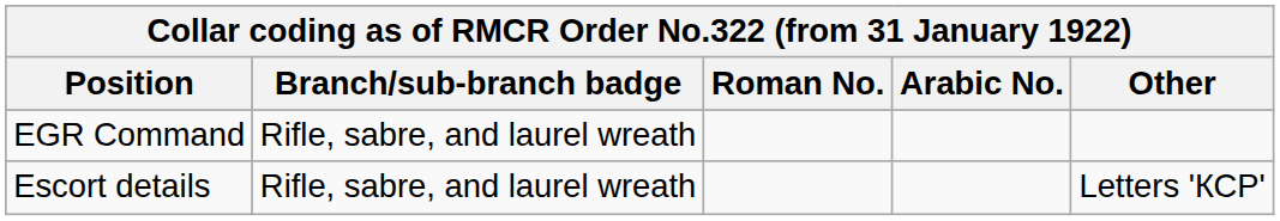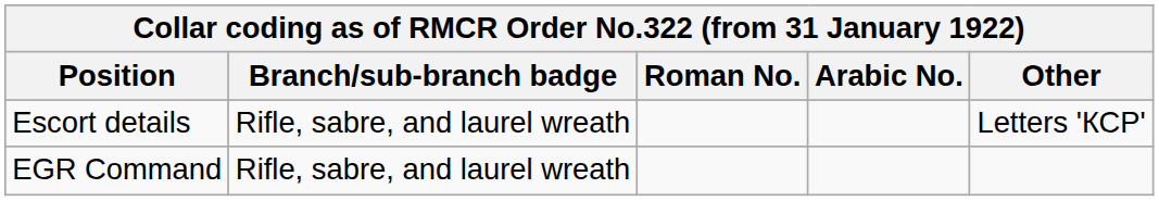rows swapped: EGR Command <-> Escort details
